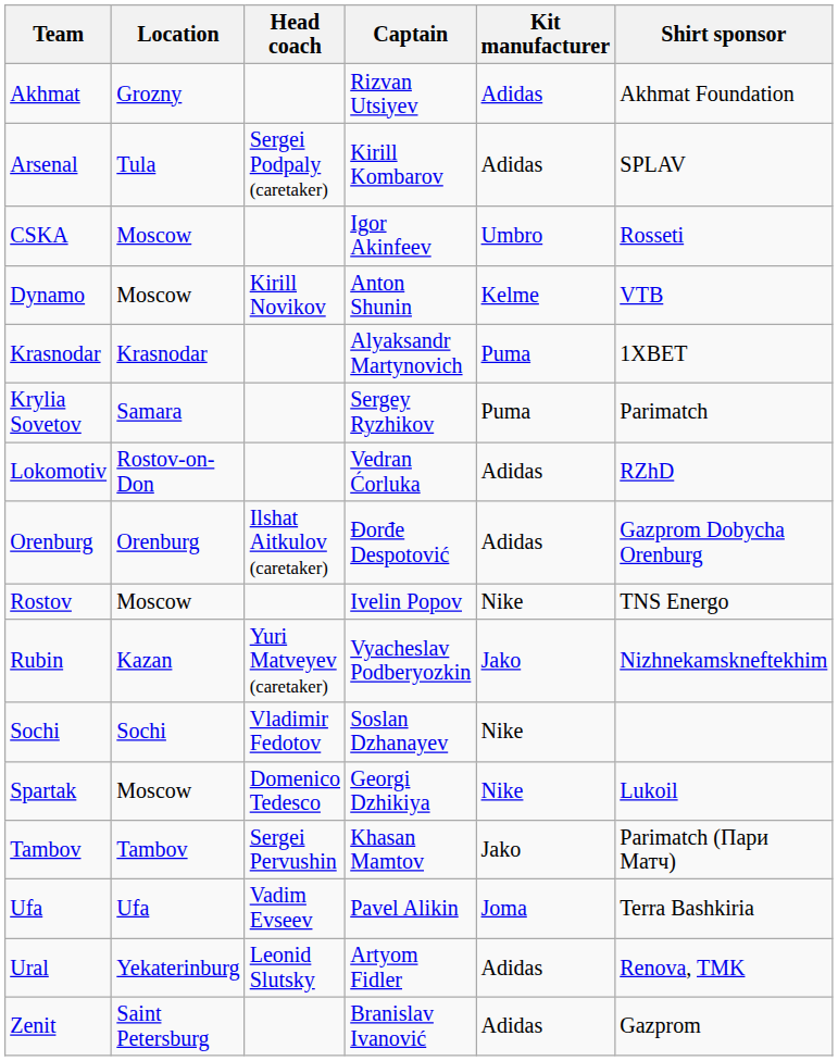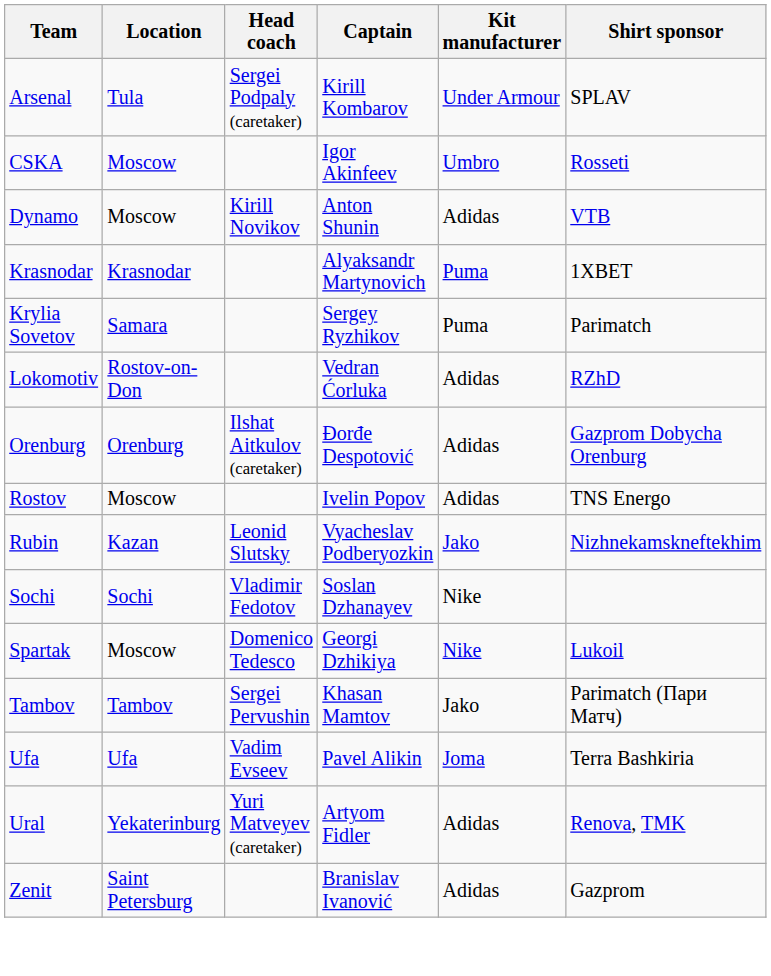- row: Akhmat | Grozny | Rizvan Utsiyev | Adidas | Akhmat Foundation
Arsenal | Kit manufacturer: Adidas -> Under Armour
Dynamo | Kit manufacturer: Kelme -> Adidas
Rostov | Kit manufacturer: Nike -> Adidas
Rubin | Head coach: Yuri Matveyev (caretaker) -> Leonid Slutsky
Ural | Head coach: Leonid Slutsky -> Yuri Matveyev (caretaker)
